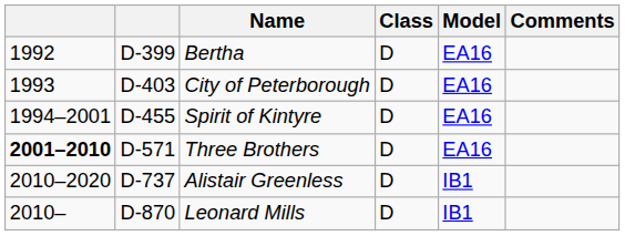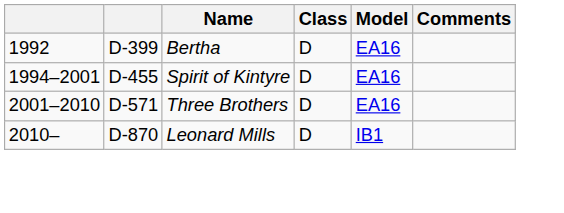- row: 1993 | D-403 | City of Peterborough | D | EA16
Three Brothers | column 1: bold -> normal
- row: 2010–2020 | D-737 | Alistair Greenless | D | IB1
